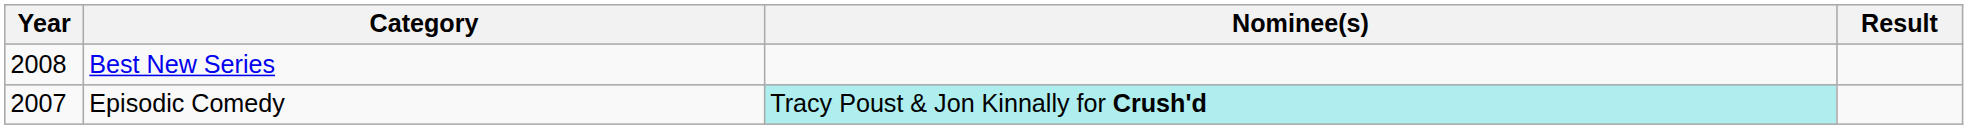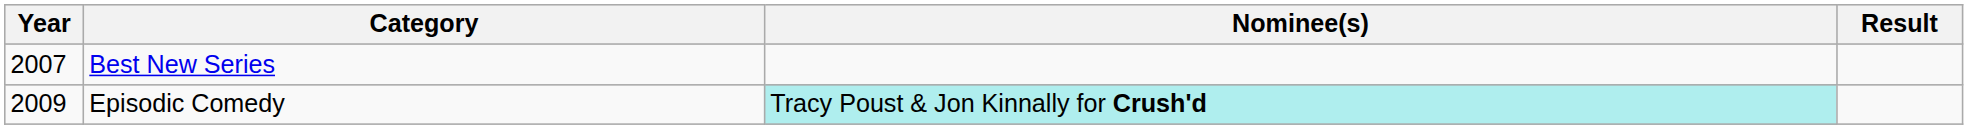Best New Series | Year: 2008 -> 2007
Episodic Comedy | Year: 2007 -> 2009
